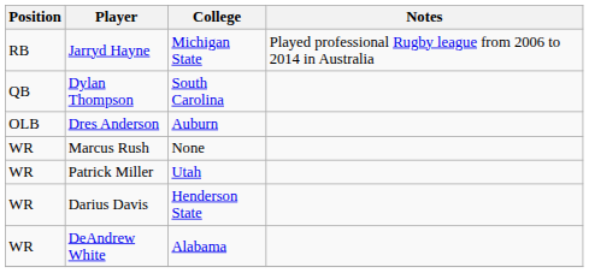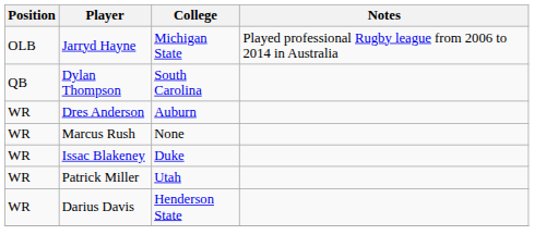Jarryd Hayne | Position: RB -> OLB
Dres Anderson | Position: OLB -> WR
+ row: WR | Issac Blakeney | Duke
- row: WR | DeAndrew White | Alabama
